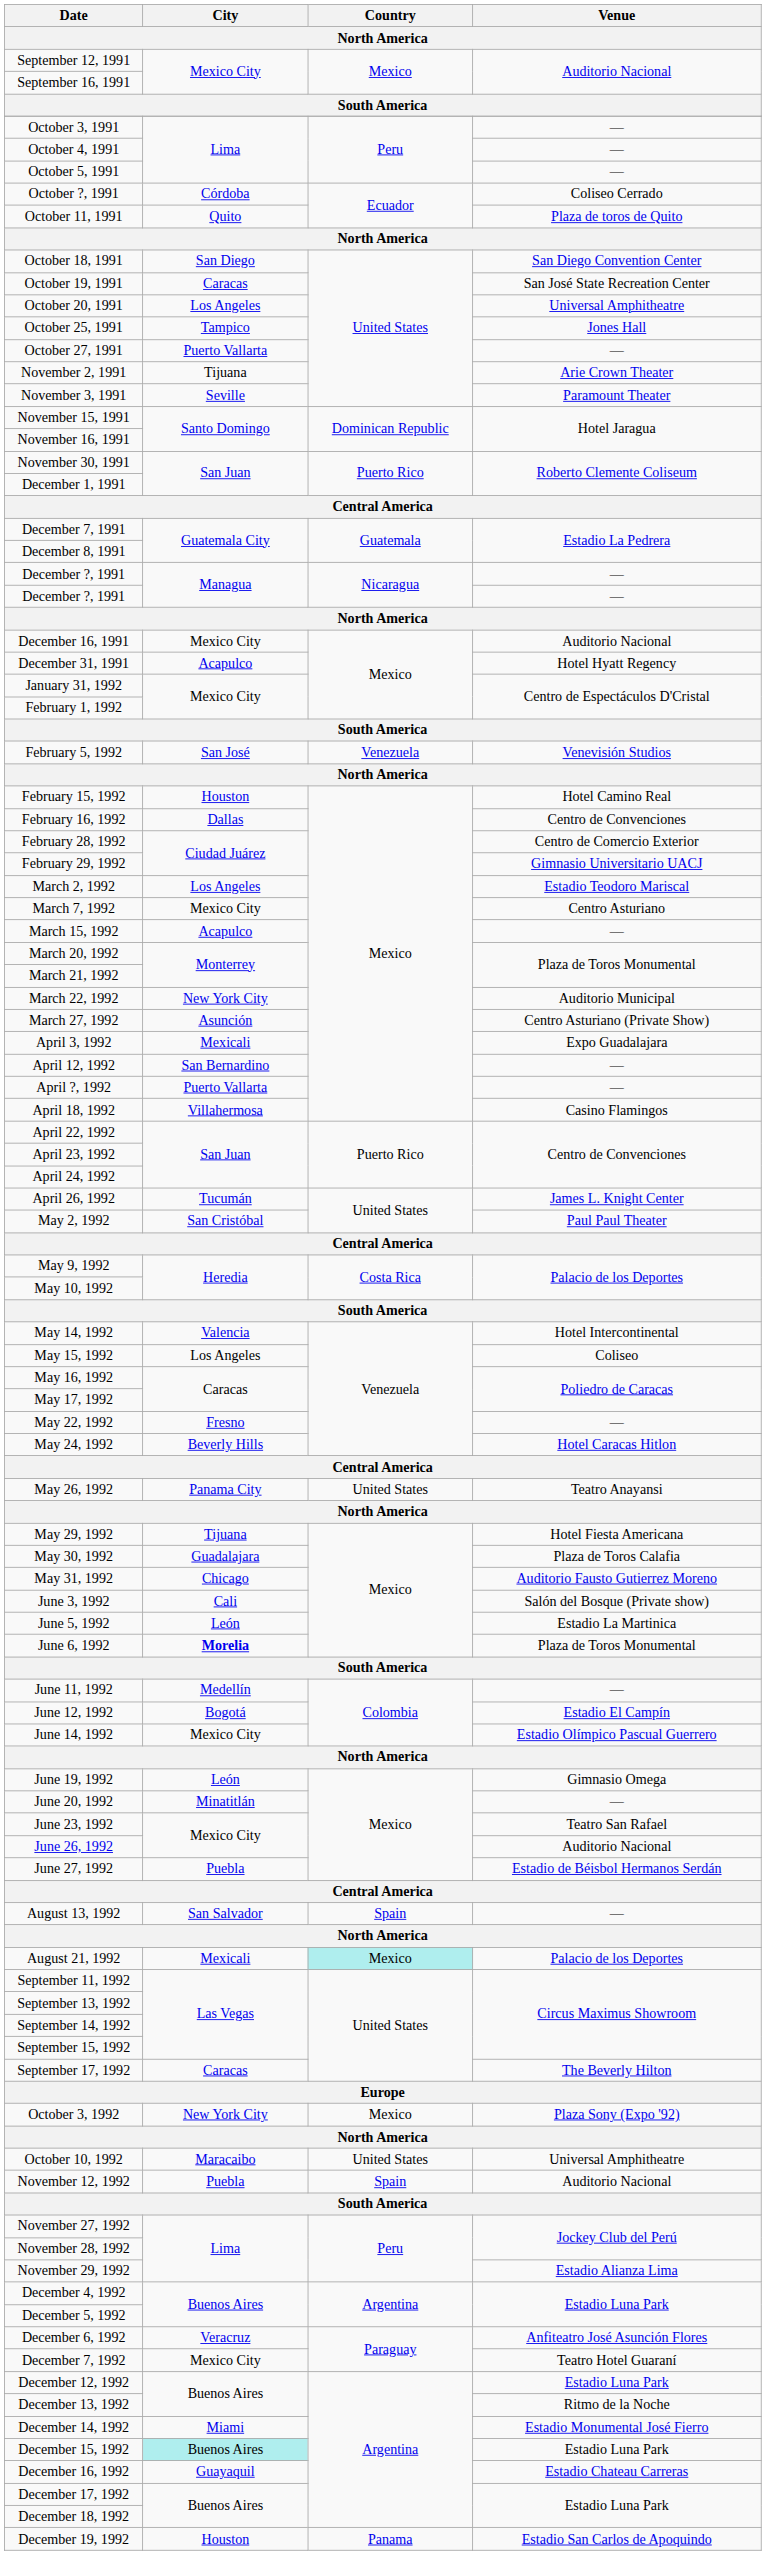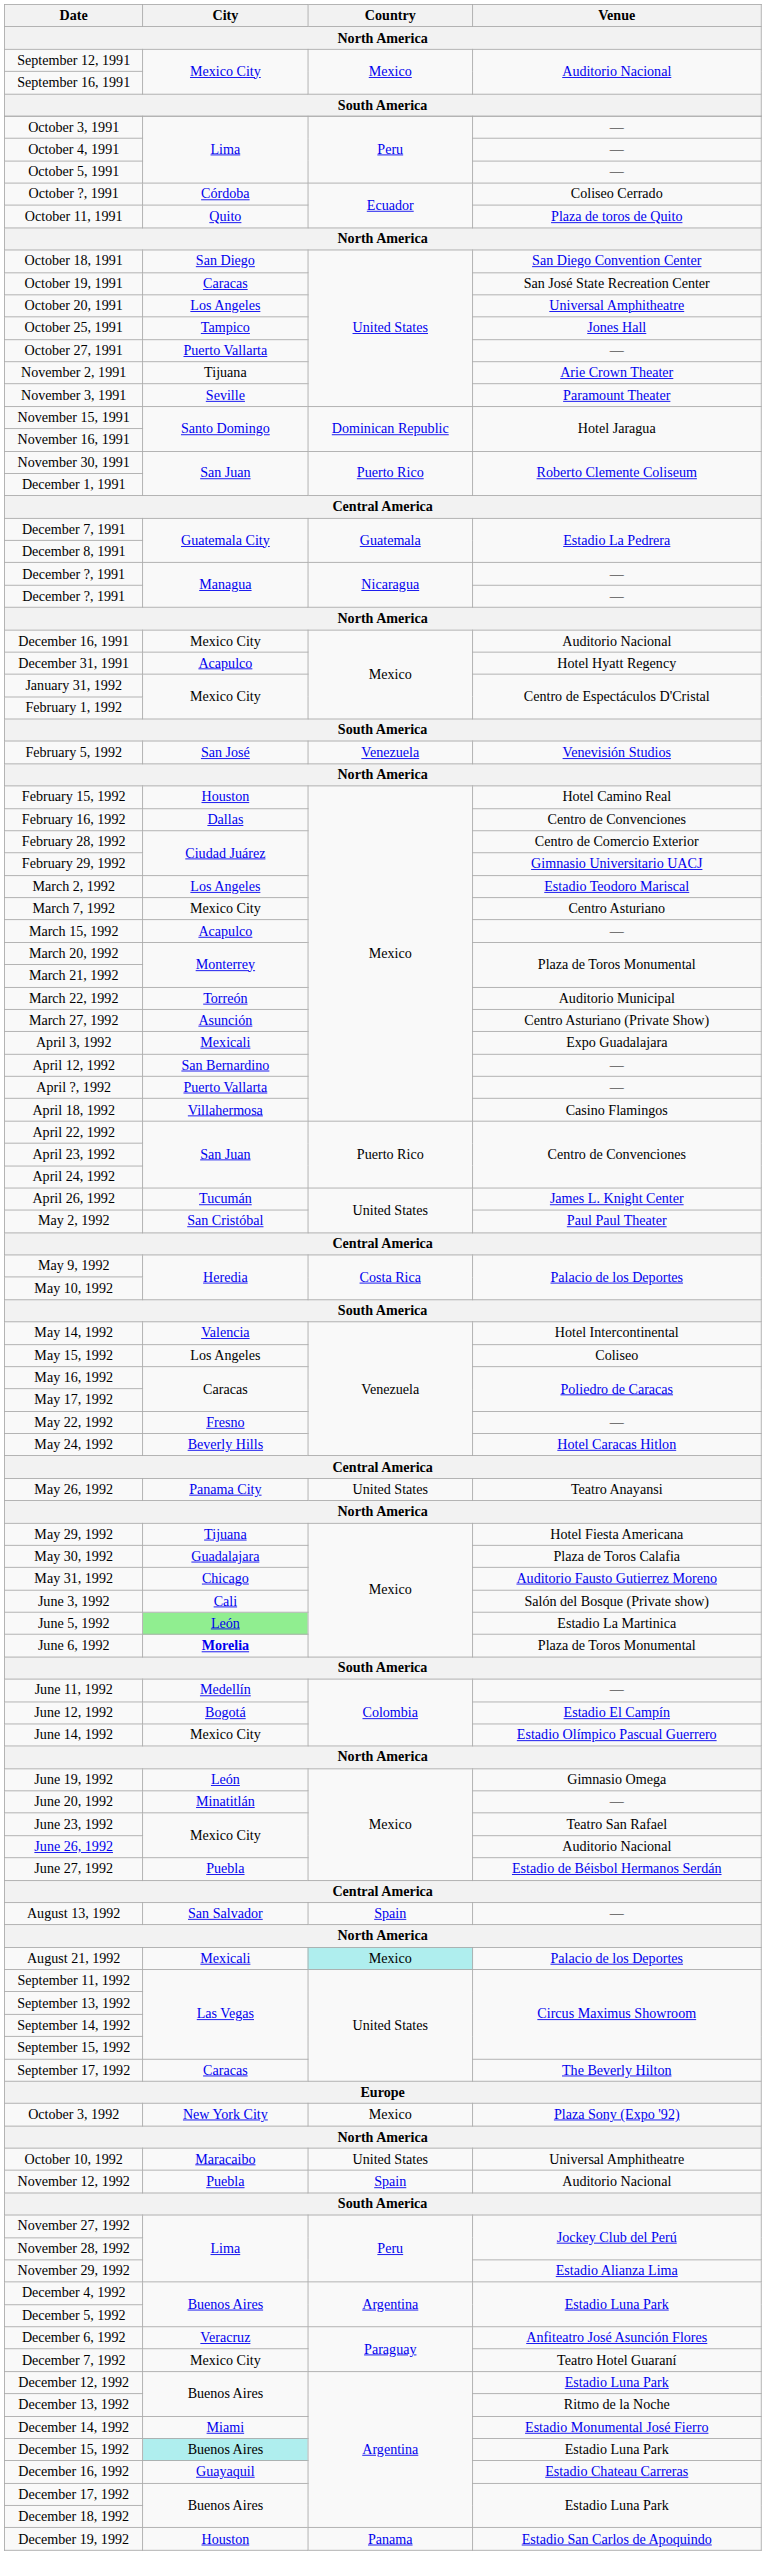March 22, 1992 | City: New York City -> Torreón
June 5, 1992 | City: no background -> lightgreen background
